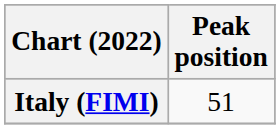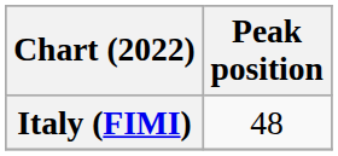Italy (FIMI) | Peak position: 51 -> 48
